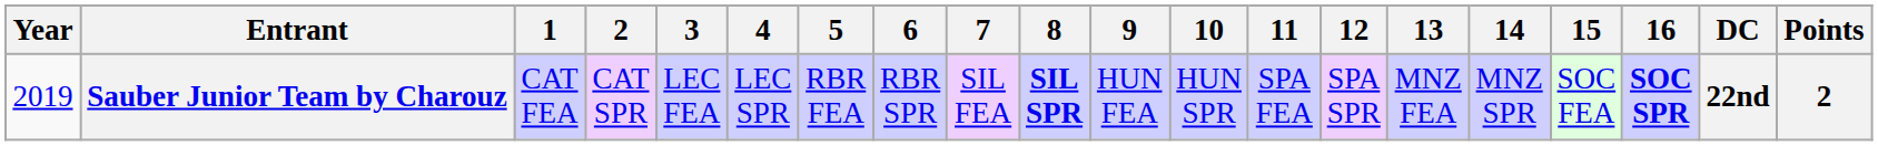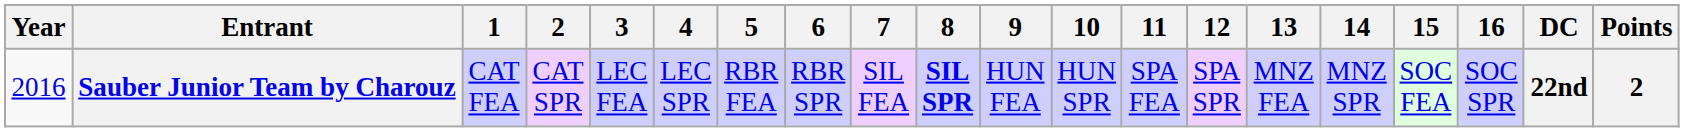Sauber Junior Team by Charouz | Year: 2019 -> 2016
Sauber Junior Team by Charouz | 16: bold -> normal
